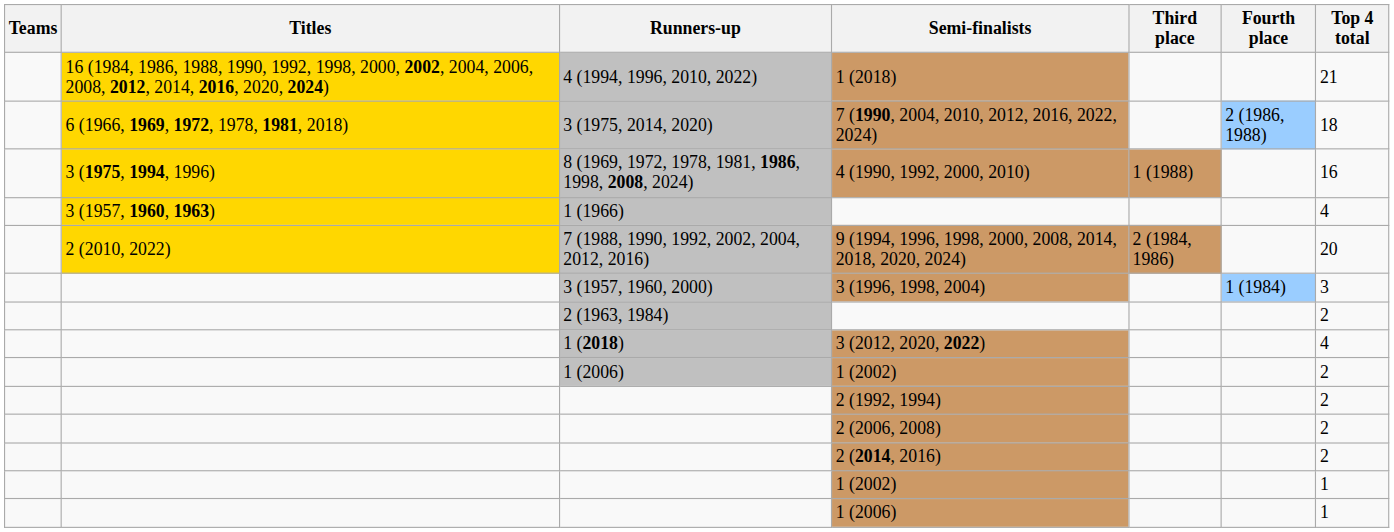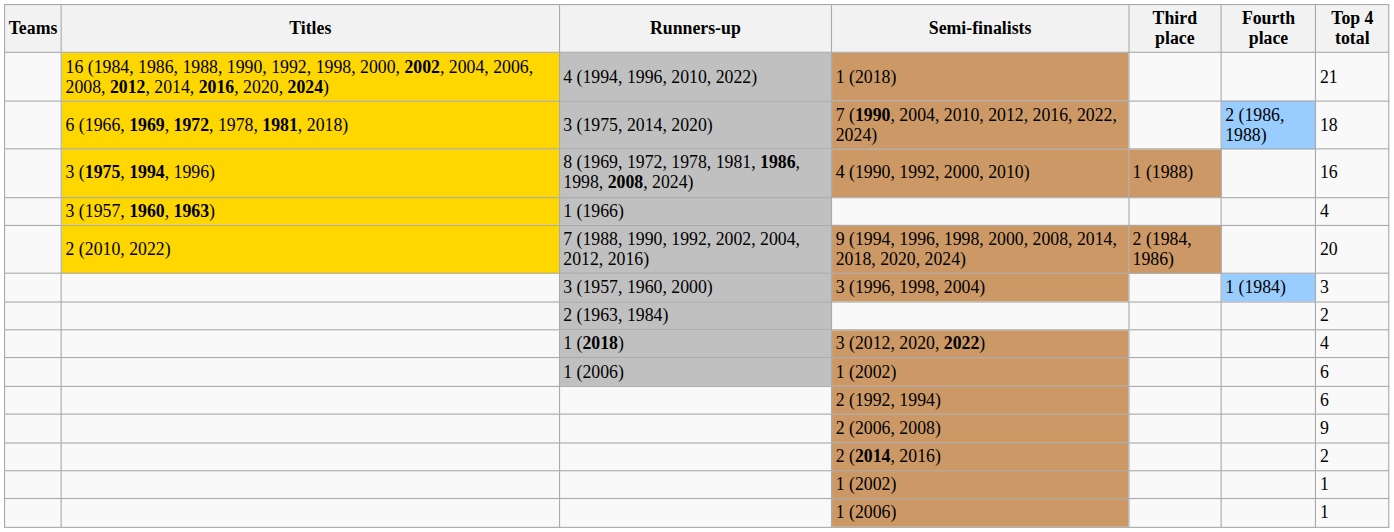1 (2006) / 1 (2002) | Top 4 total: 2 -> 6
2 (1992, 1994) | Top 4 total: 2 -> 6
2 (2006, 2008) | Top 4 total: 2 -> 9
